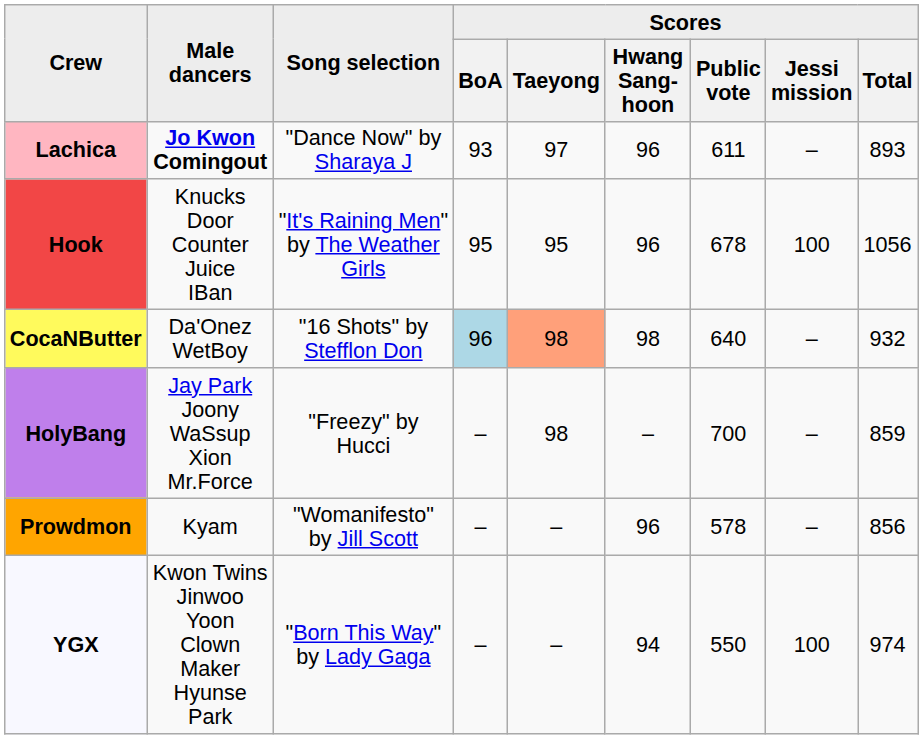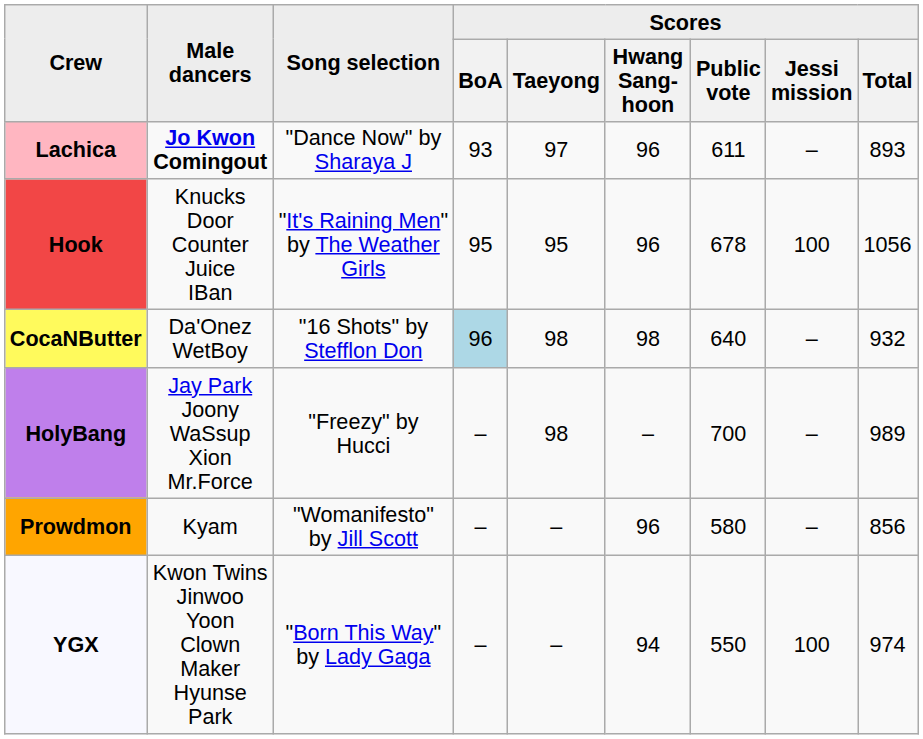CocaNButter | Scores / Taeyong: lightsalmon background -> no background
HolyBang | Scores / Total: 859 -> 989
Prowdmon | Scores / Public vote: 578 -> 580
